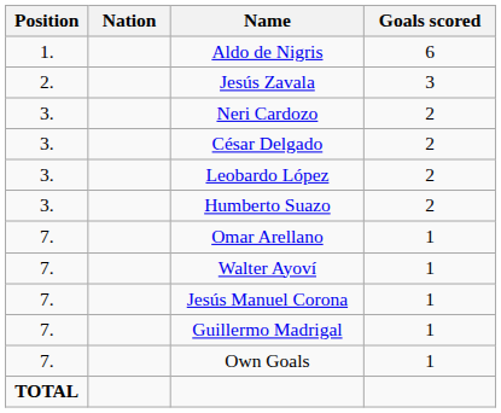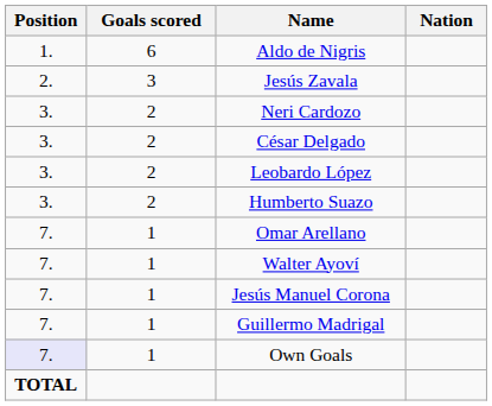columns swapped: Nation <-> Goals scored
Own Goals | Position: no background -> lavender background
